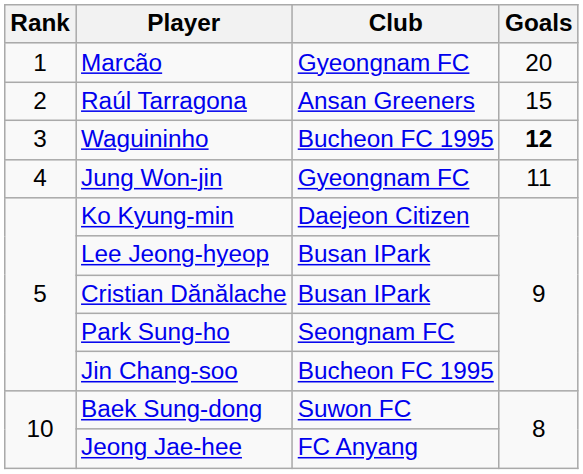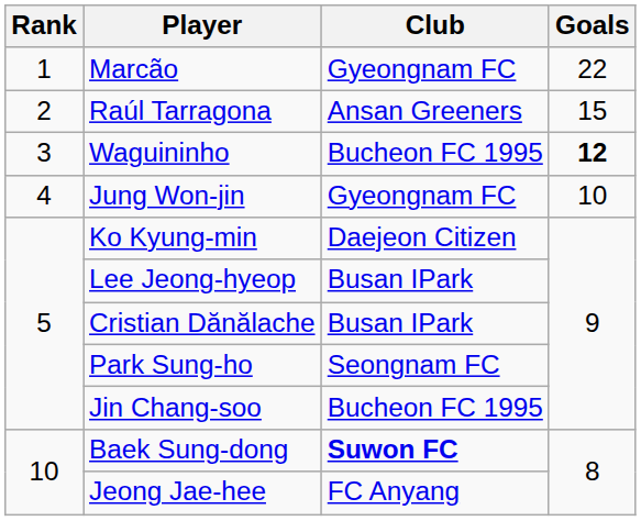Marcão | Goals: 20 -> 22
Jung Won-jin | Goals: 11 -> 10
Baek Sung-dong | Club: normal -> bold
